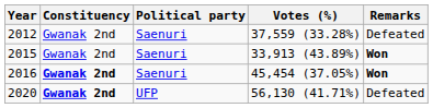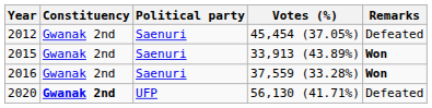2012 | Votes (%): 37,559 (33.28%) -> 45,454 (37.05%)
2016 | Constituency: bold -> normal
2016 | Votes (%): 45,454 (37.05%) -> 37,559 (33.28%)
